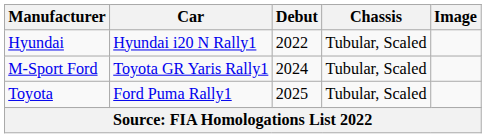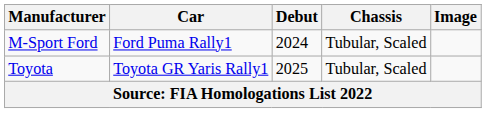- row: Hyundai | Hyundai i20 N Rally1 | 2022 | Tubular, Scaled
M-Sport Ford | Car: Toyota GR Yaris Rally1 -> Ford Puma Rally1
Toyota | Car: Ford Puma Rally1 -> Toyota GR Yaris Rally1
